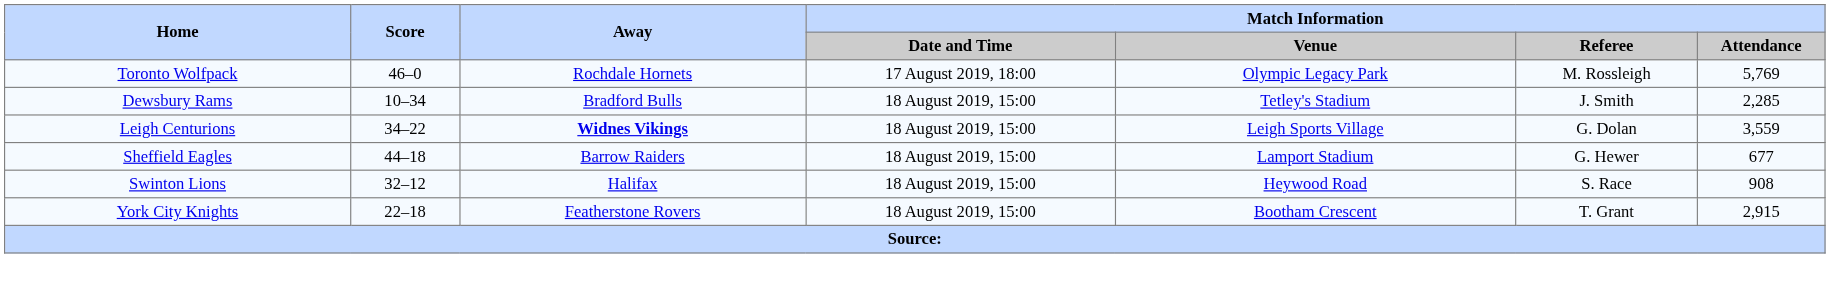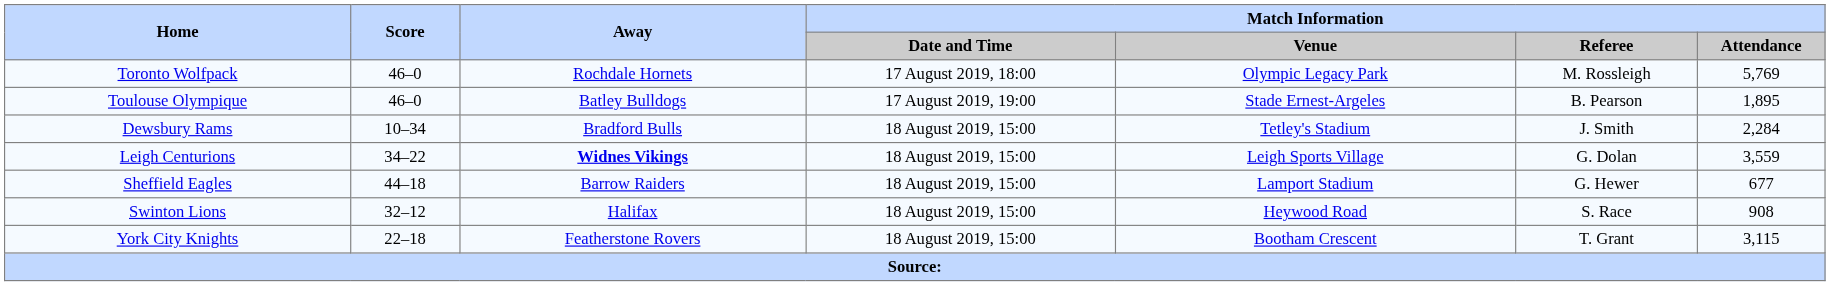+ row: Toulouse Olympique | 46–0 | Batley Bulldogs | 17 August 2019, 19:00 | Stade Ernest-Argeles | B. Pearson | 1,895
Dewsbury Rams | Match Information / Attendance: 2,285 -> 2,284
York City Knights | Match Information / Attendance: 2,915 -> 3,115
